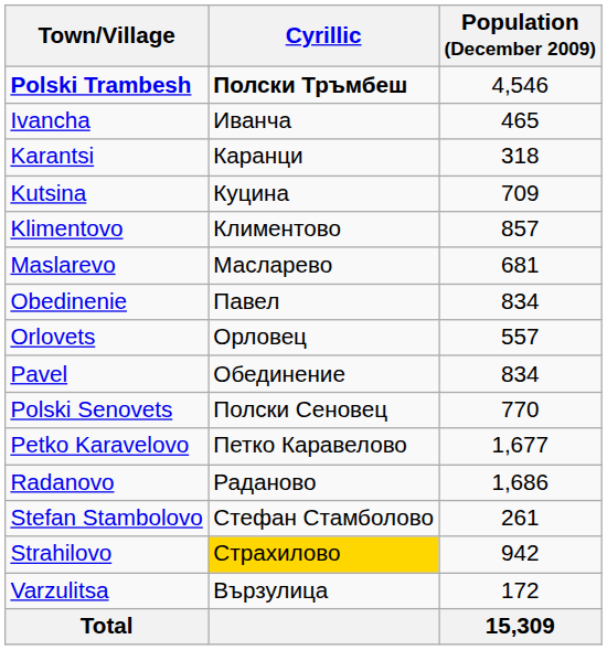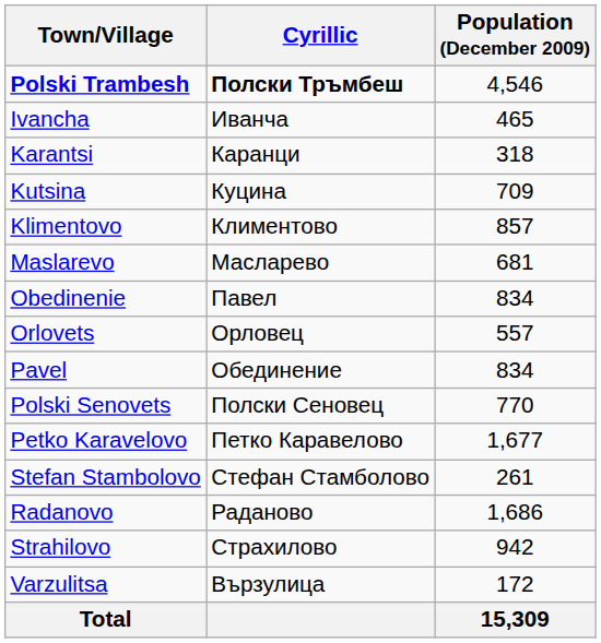rows swapped: Radanovo <-> Stefan Stambolovo
Strahilovo | Cyrillic: gold background -> no background
